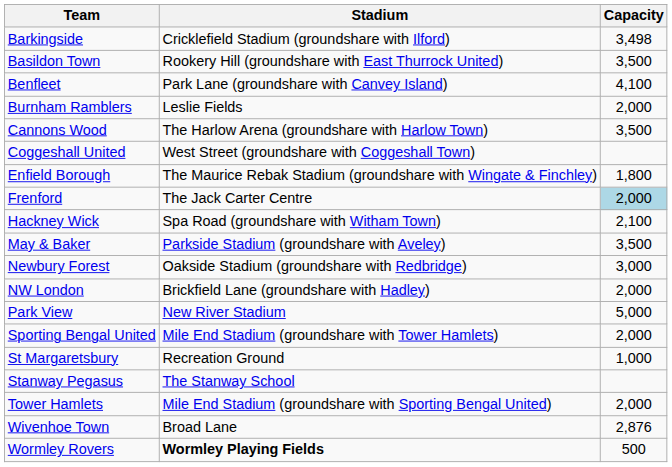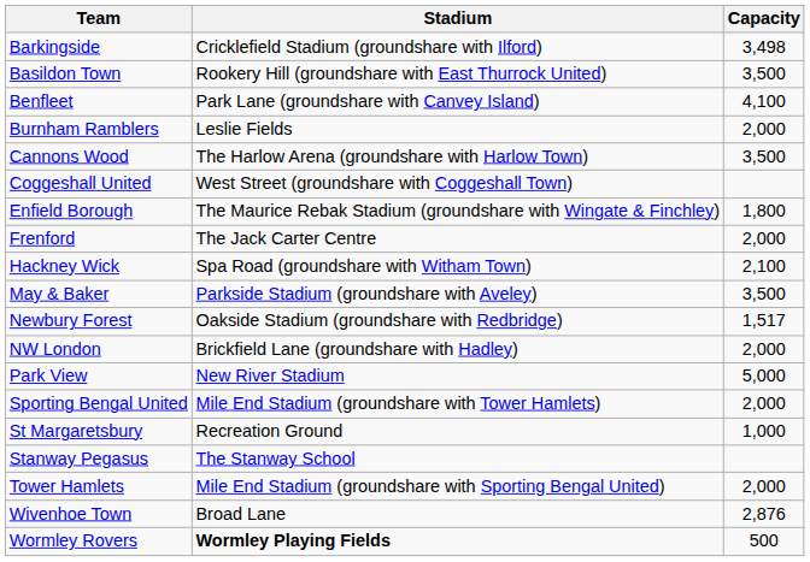Frenford | Capacity: lightblue background -> no background
Newbury Forest | Capacity: 3,000 -> 1,517
